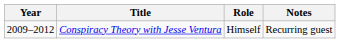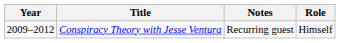columns swapped: Role <-> Notes
